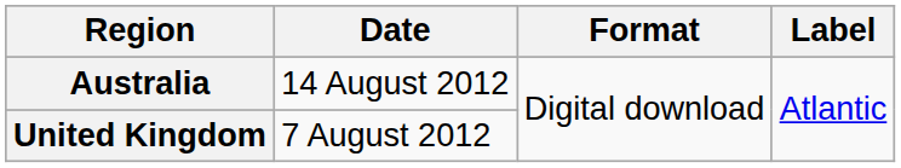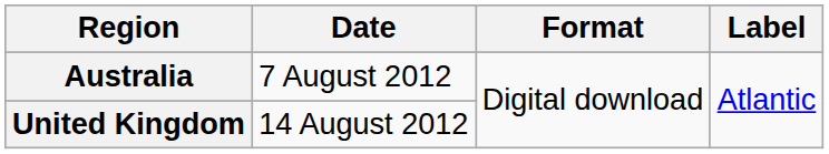Australia | Date: 14 August 2012 -> 7 August 2012
United Kingdom | Date: 7 August 2012 -> 14 August 2012
